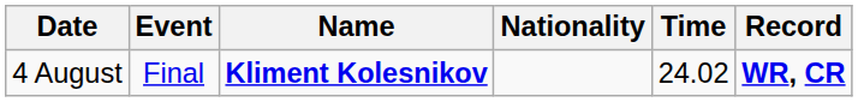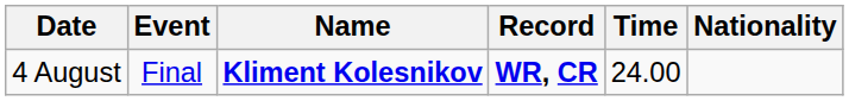columns swapped: Nationality <-> Record
4 August | Time: 24.02 -> 24.00
